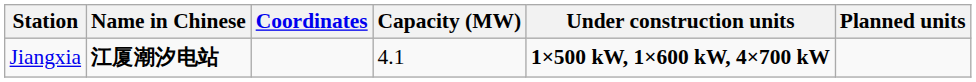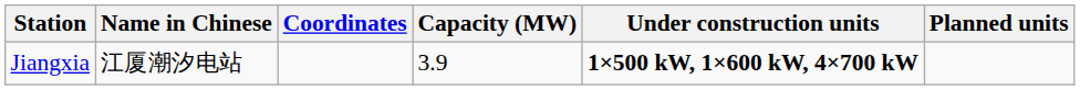Jiangxia | Name in Chinese: bold -> normal
Jiangxia | Capacity (MW): 4.1 -> 3.9
